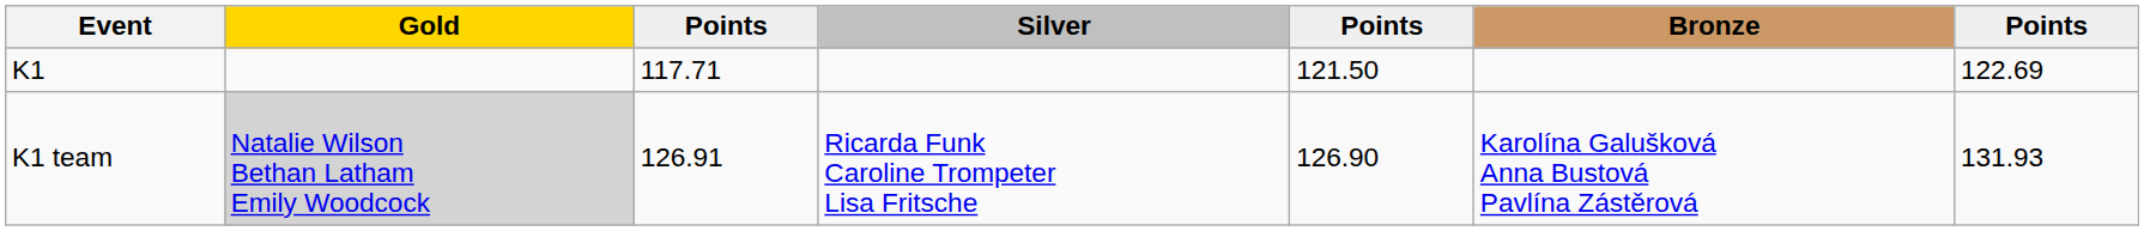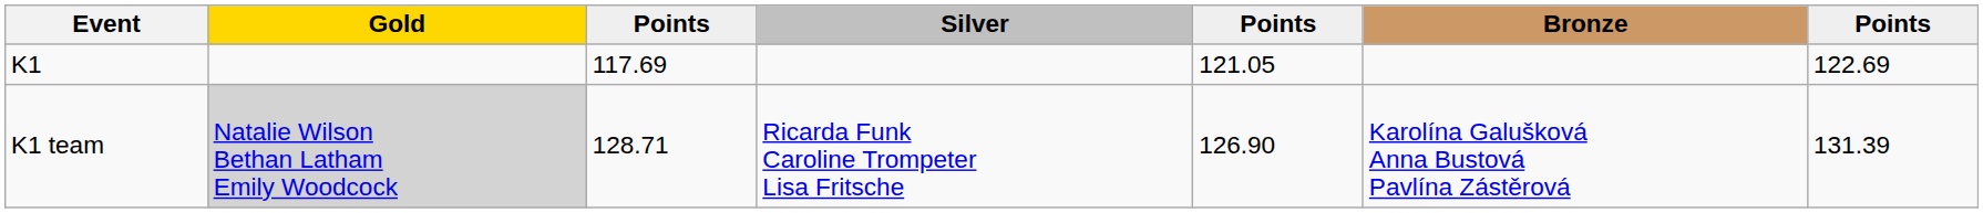K1 | column 3: 117.71 -> 117.69
K1 | column 5: 121.50 -> 121.05
K1 team | column 3: 126.91 -> 128.71
K1 team | column 7: 131.93 -> 131.39
